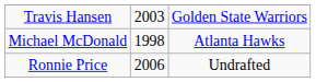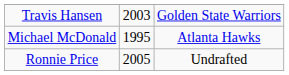Michael McDonald | column 2: 1998 -> 1995
Ronnie Price | column 2: 2006 -> 2005
